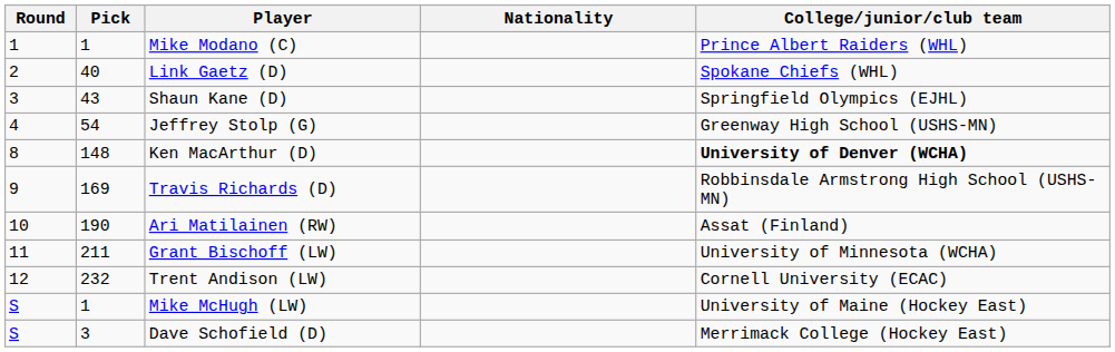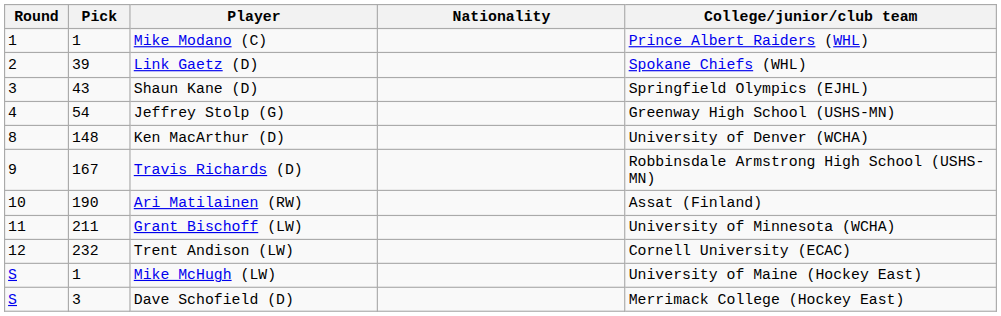Link Gaetz (D) | Pick: 40 -> 39
Ken MacArthur (D) | College/junior/club team: bold -> normal
Travis Richards (D) | Pick: 169 -> 167
